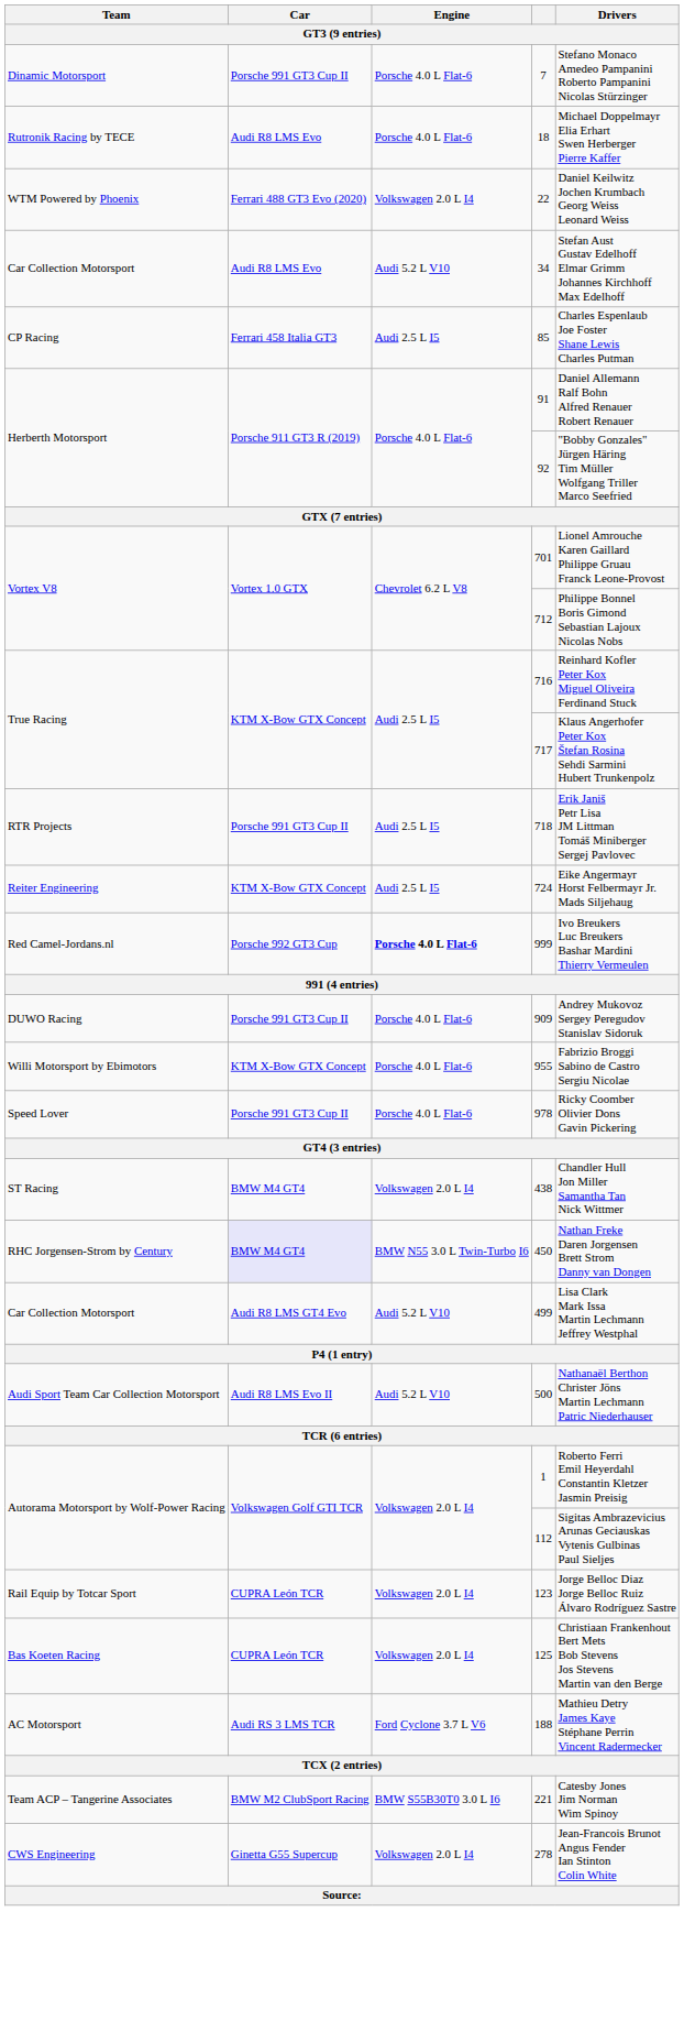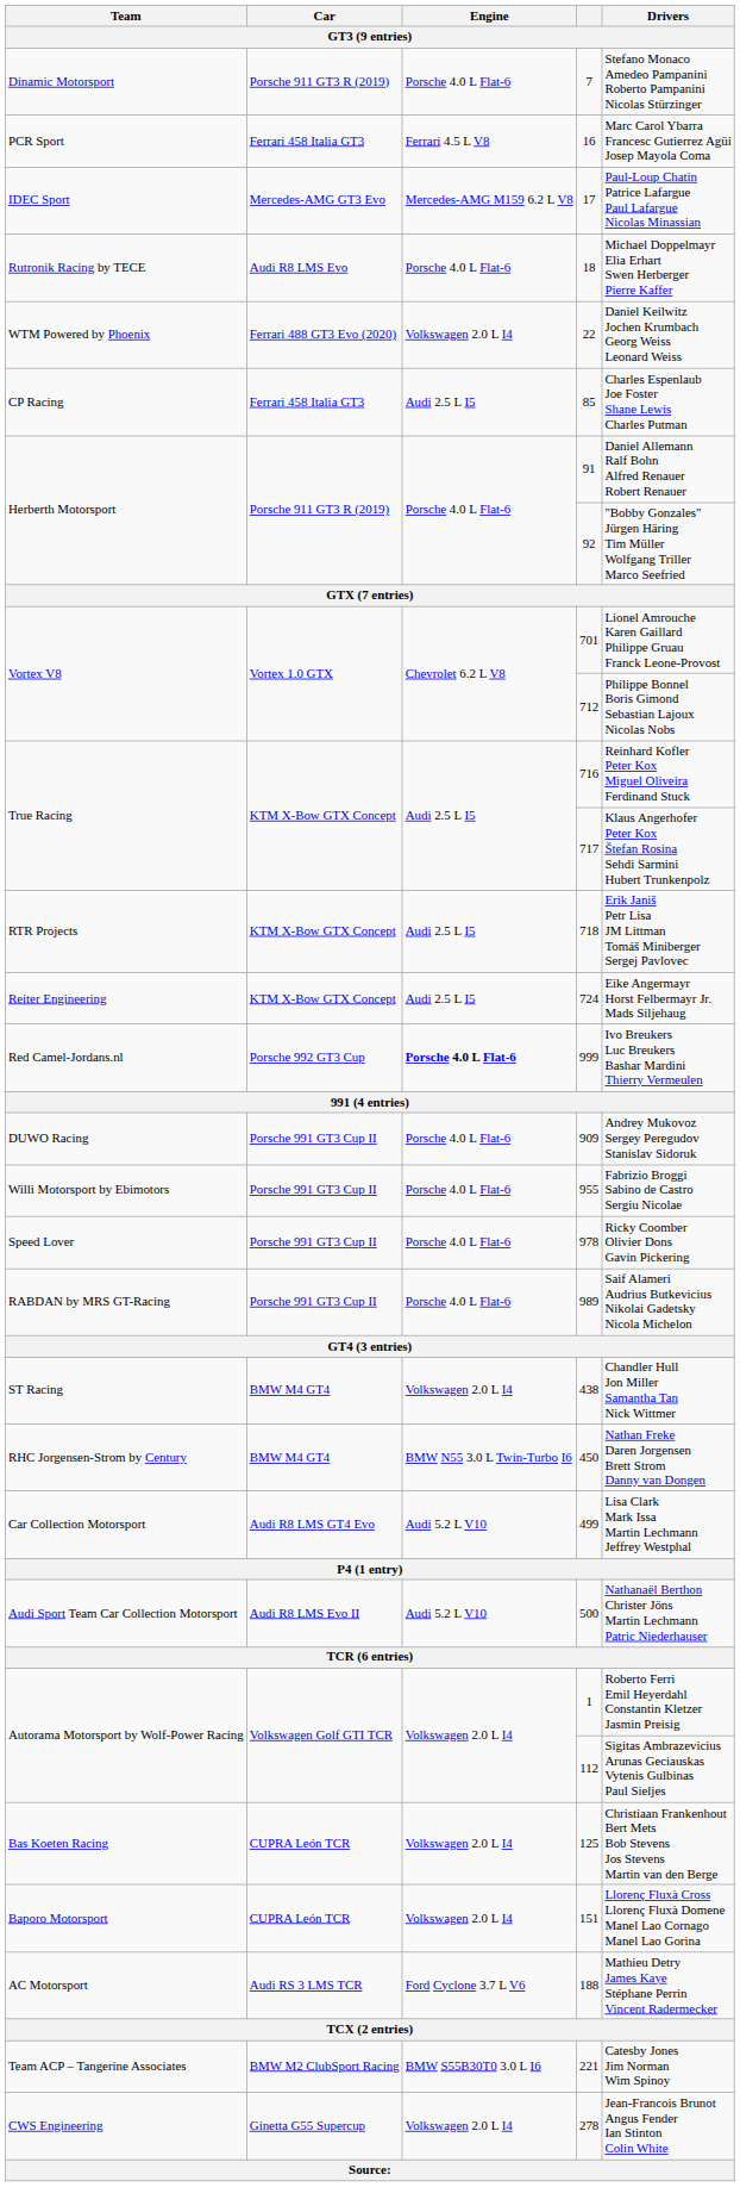7 | Car: Porsche 991 GT3 Cup II -> Porsche 911 GT3 R (2019)
+ row: PCR Sport | Ferrari 458 Italia GT3 | Ferrari 4.5 L V8 | 16 | Marc Carol Ybarra Francesc Gutierrez Agüi Josep Mayola Coma
+ row: IDEC Sport | Mercedes-AMG GT3 Evo | Mercedes-AMG M159 6.2 L V8 | 17 | Paul-Loup Chatin Patrice Lafargue Paul Lafargue Nicolas Minassian
- row: Car Collection Motorsport | Audi R8 LMS Evo | Audi 5.2 L V10 | 34 | Stefan Aust Gustav Edelhoff Elmar Grimm Johannes Kirchhoff Max Edelhoff
718 | Car: Porsche 991 GT3 Cup II -> KTM X-Bow GTX Concept
955 | Car: KTM X-Bow GTX Concept -> Porsche 991 GT3 Cup II
+ row: RABDAN by MRS GT-Racing | Porsche 991 GT3 Cup II | Porsche 4.0 L Flat-6 | 989 | Saif Alameri Audrius Butkevicius Nikolai Gadetsky Nicola Michelon
450 | Car: lavender background -> no background
- row: Rail Equip by Totcar Sport | CUPRA León TCR | Volkswagen 2.0 L I4 | 123 | Jorge Belloc Diaz Jorge Belloc Ruiz Álvaro Rodríguez Sastre
+ row: Baporo Motorsport | CUPRA León TCR | Volkswagen 2.0 L I4 | 151 | Llorenç Fluxà Cross Llorenç Fluxà Domene Manel Lao Cornago Manel Lao Gorina
